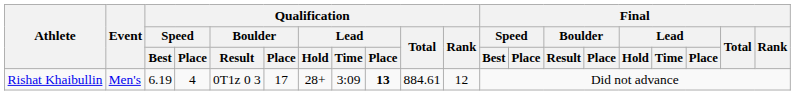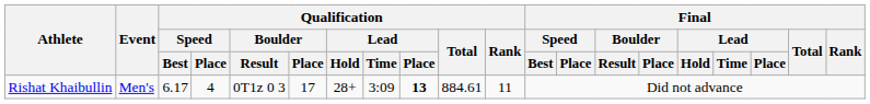Rishat Khaibullin | Qualification / Speed / Best: 6.19 -> 6.17
Rishat Khaibullin | Qualification / Rank: 12 -> 11
